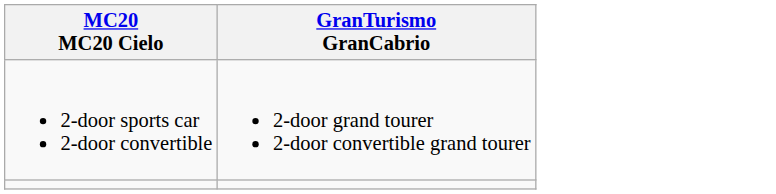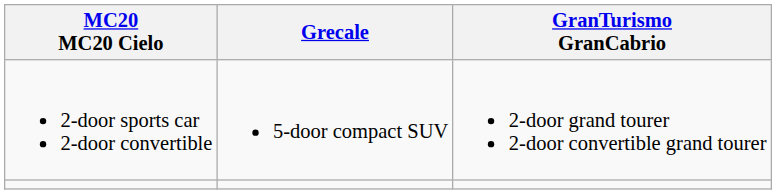+ column: Grecale | 5-door compact SUV
